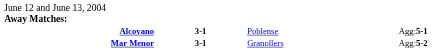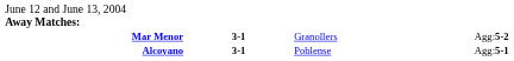rows swapped: Mar Menor <-> Alcoyano
